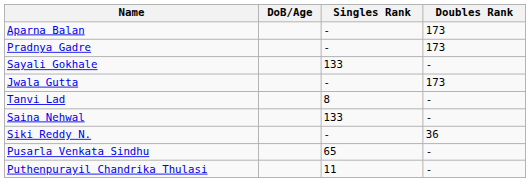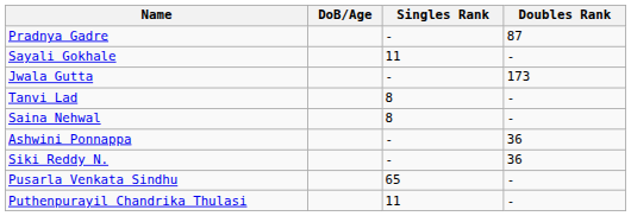- row: Aparna Balan | - | 173
Pradnya Gadre | Doubles Rank: 173 -> 87
Sayali Gokhale | Singles Rank: 133 -> 11
Saina Nehwal | Singles Rank: 133 -> 8
+ row: Ashwini Ponnappa | - | 36
